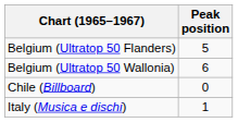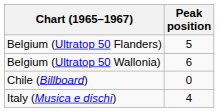Italy (Musica e dischi) | Peak position: 1 -> 4
